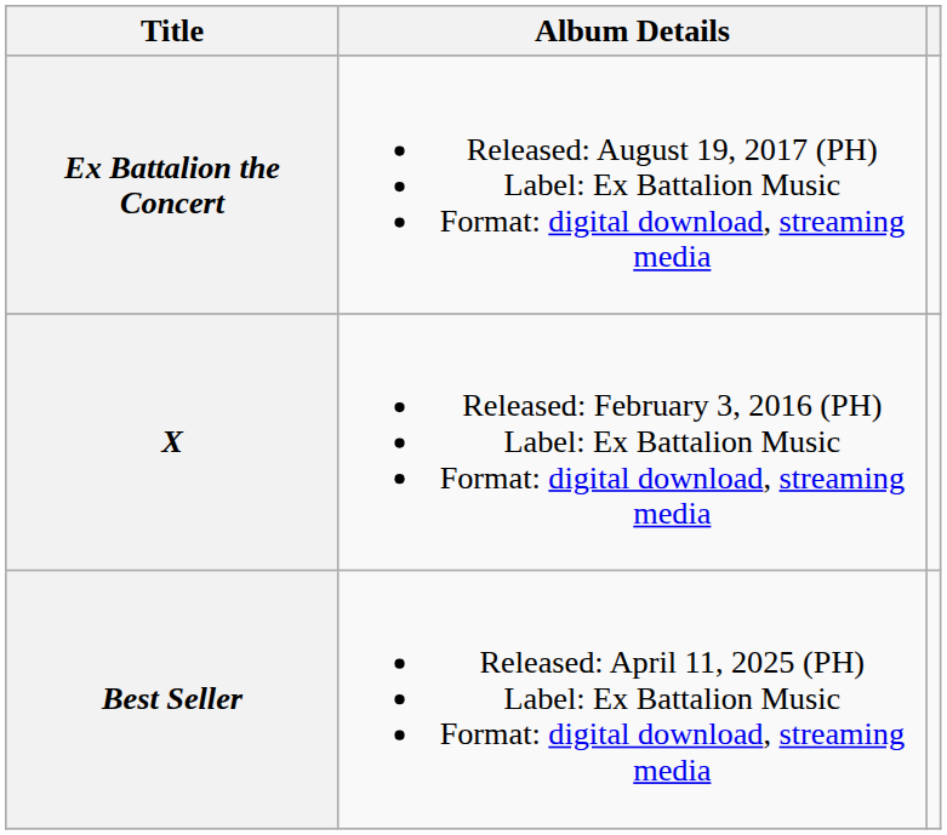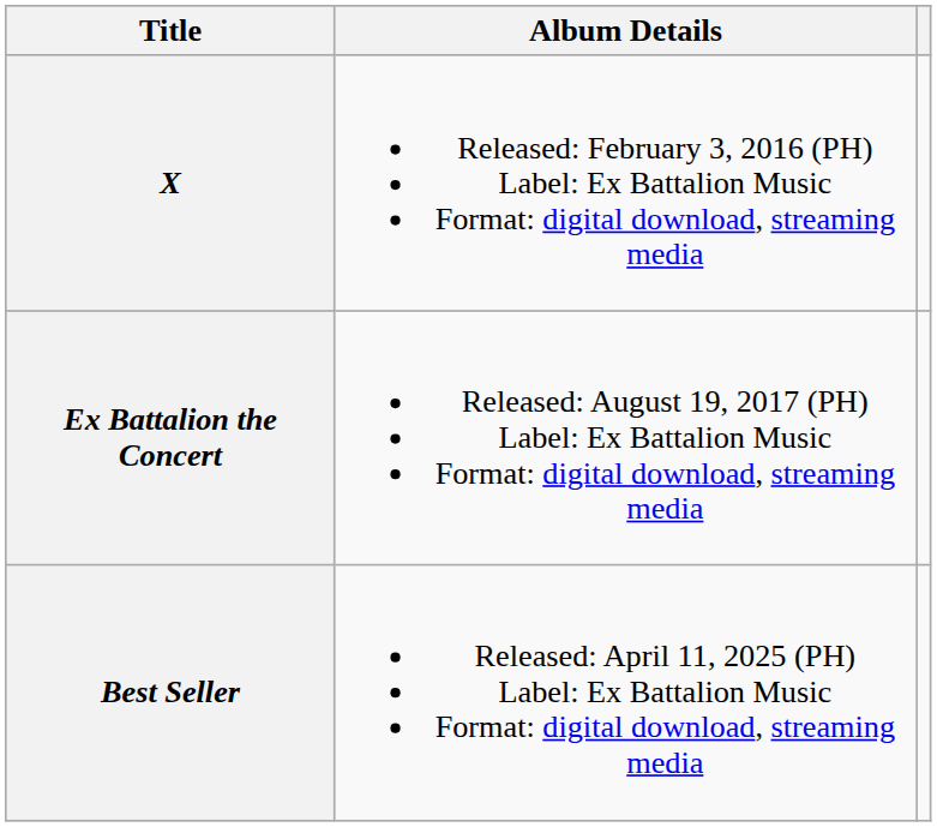rows swapped: X <-> Ex Battalion the Concert
